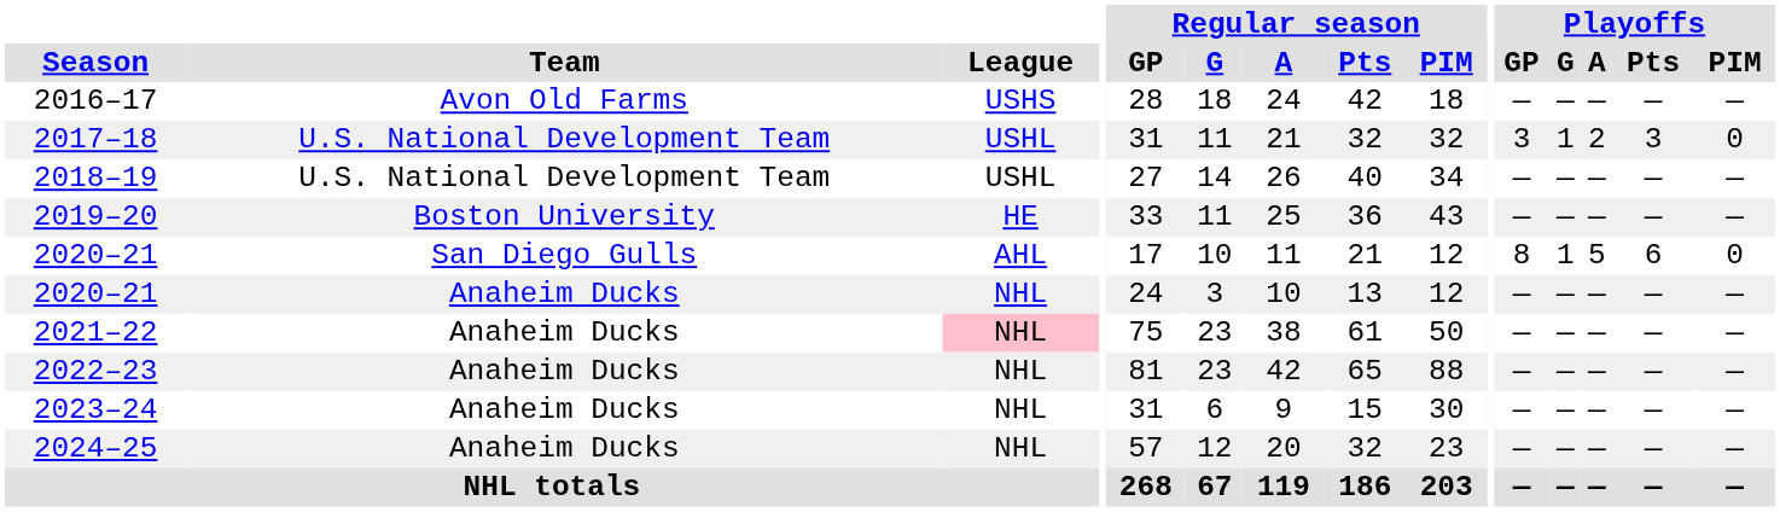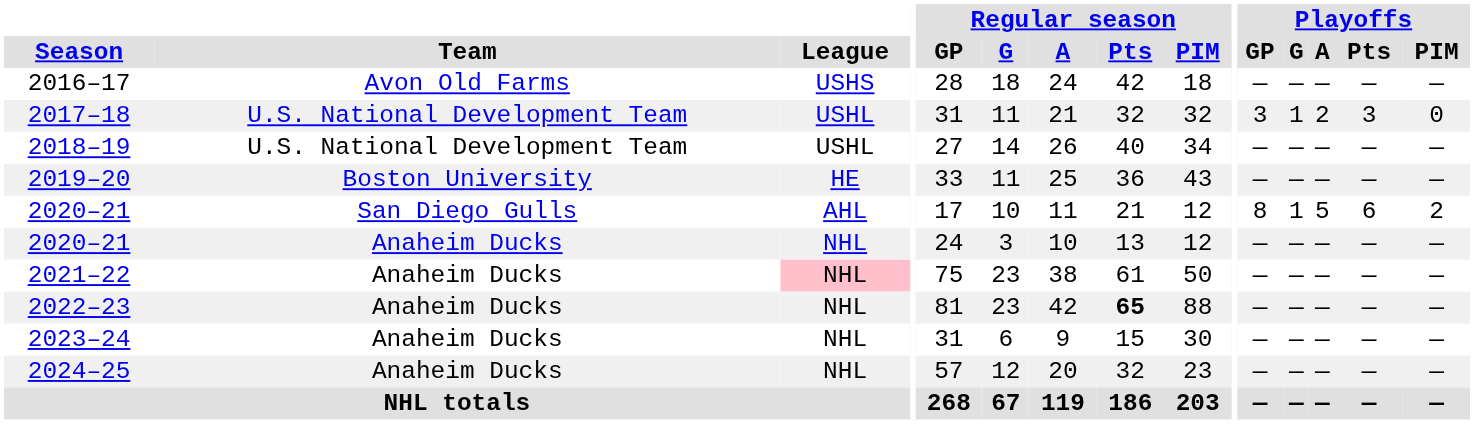2020–21 / San Diego Gulls | Playoffs / PIM: 0 -> 2
2022–23 | Regular season / Pts: normal -> bold
